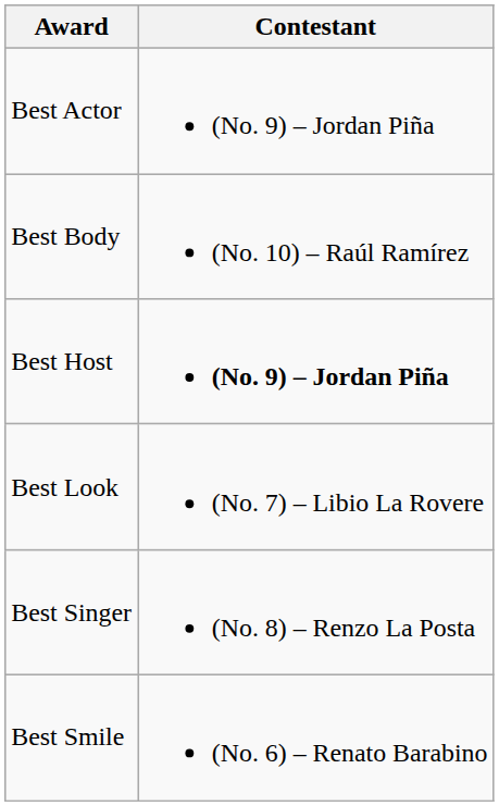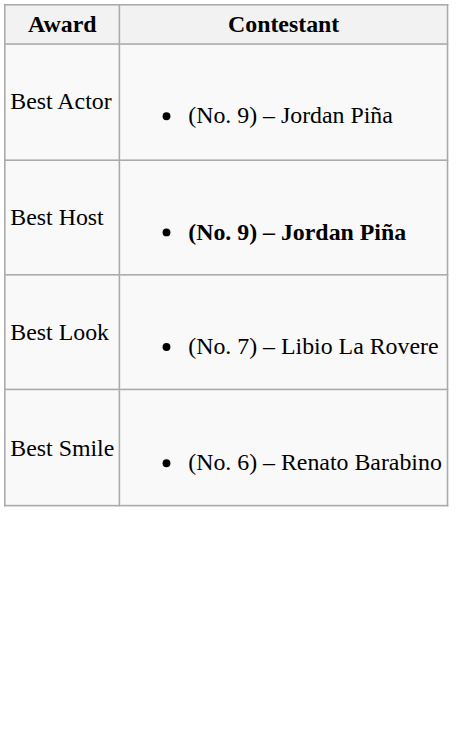- row: Best Body | (No. 10) – Raúl Ramírez
- row: Best Singer | (No. 8) – Renzo La Posta
